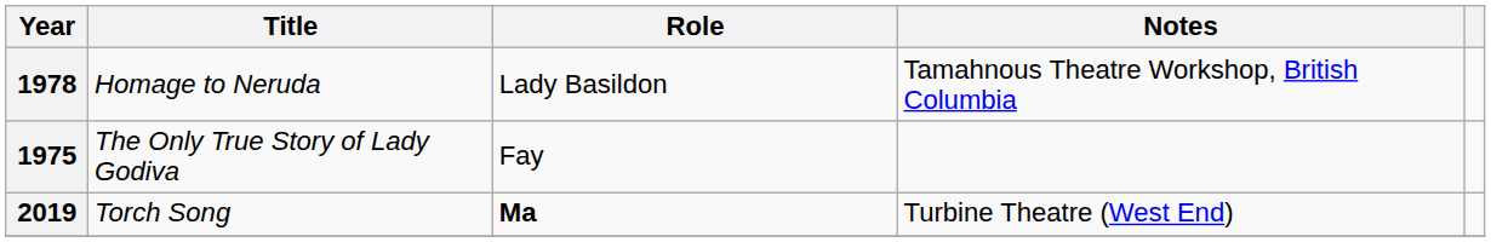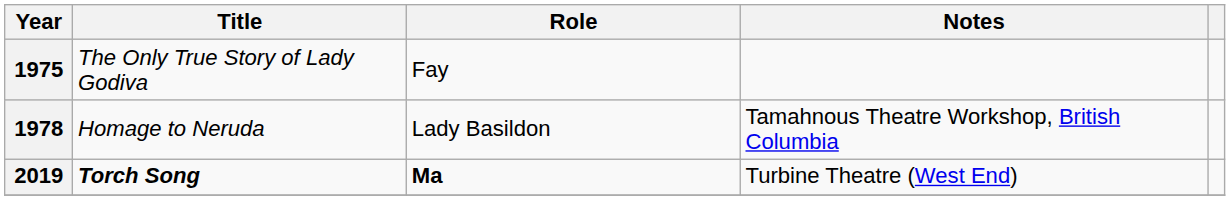rows swapped: 1975 <-> 1978
2019 | Title: normal -> bold
